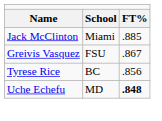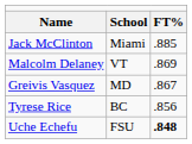+ row: Malcolm Delaney | VT | .869
Greivis Vasquez | column 2: FSU -> MD
Uche Echefu | column 2: MD -> FSU
